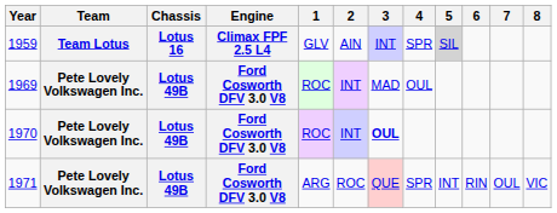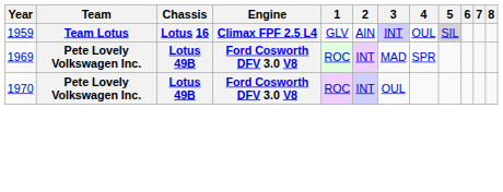1959 | 4: SPR -> OUL
1969 | 4: OUL -> SPR
1970 | 3: bold -> normal
- row: 1971 | Pete Lovely Volkswagen Inc. | Lotus 49B | Ford Cosworth DFV 3.0 V8 | ARG | ROC | QUE | SPR | INT | RIN | OUL | VIC
